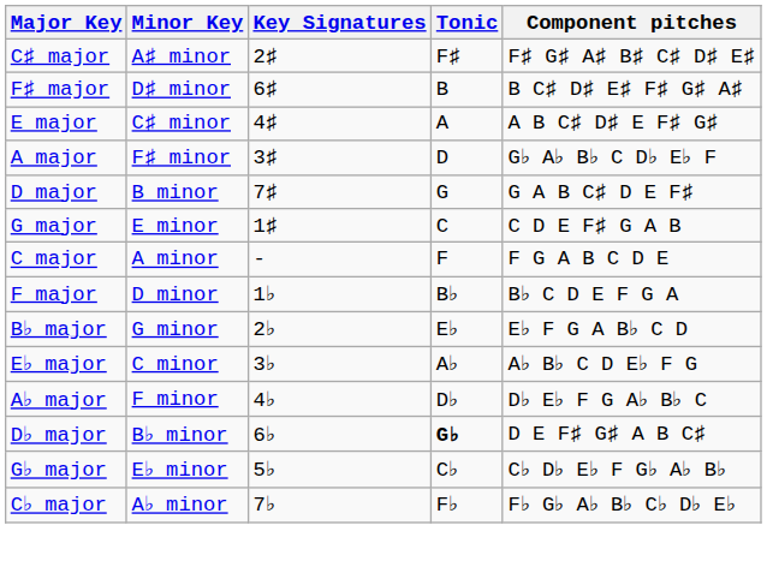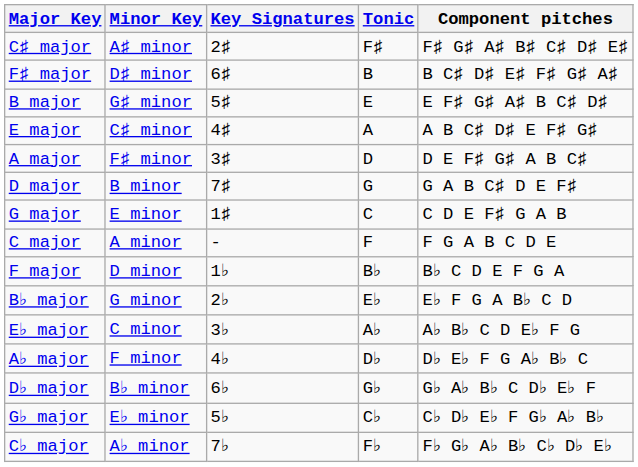+ row: B major | G♯ minor | 5♯ | E | E F♯ G♯ A♯ B C♯ D♯
A major | Component pitches: G♭ A♭ B♭ C D♭ E♭ F -> D E F♯ G♯ A B C♯
D♭ major | Tonic: bold -> normal
D♭ major | Component pitches: D E F♯ G♯ A B C♯ -> G♭ A♭ B♭ C D♭ E♭ F
